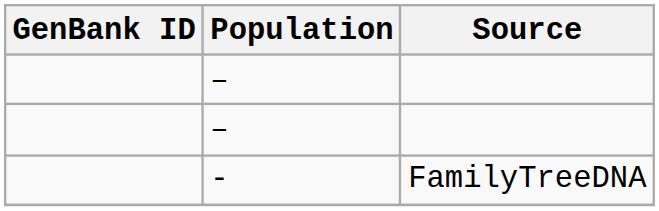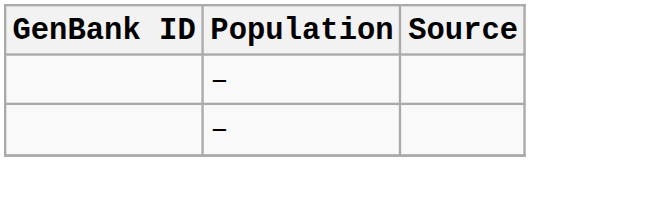- row: - | FamilyTreeDNA
